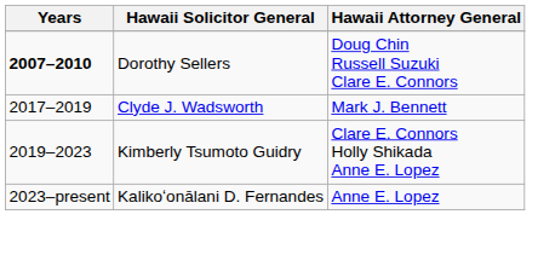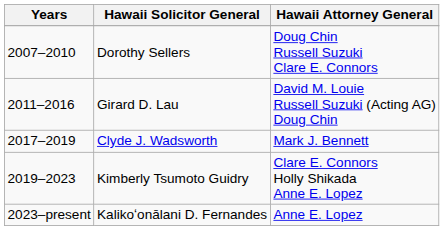Dorothy Sellers | Years: bold -> normal
+ row: 2011–2016 | Girard D. Lau | David M. Louie Russell Suzuki (Acting AG) Doug Chin
